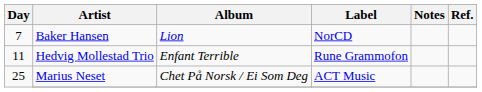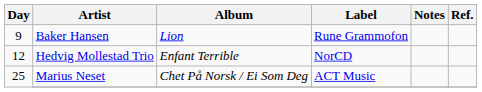Baker Hansen | Day: 7 -> 9
Baker Hansen | Label: NorCD -> Rune Grammofon
Hedvig Mollestad Trio | Day: 11 -> 12
Hedvig Mollestad Trio | Label: Rune Grammofon -> NorCD
